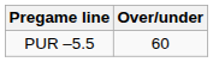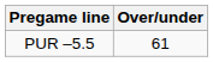PUR –5.5 | Over/under: 60 -> 61
